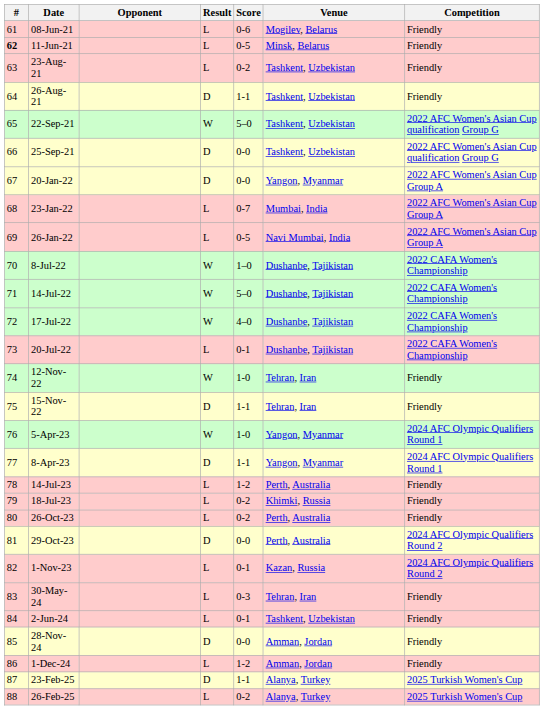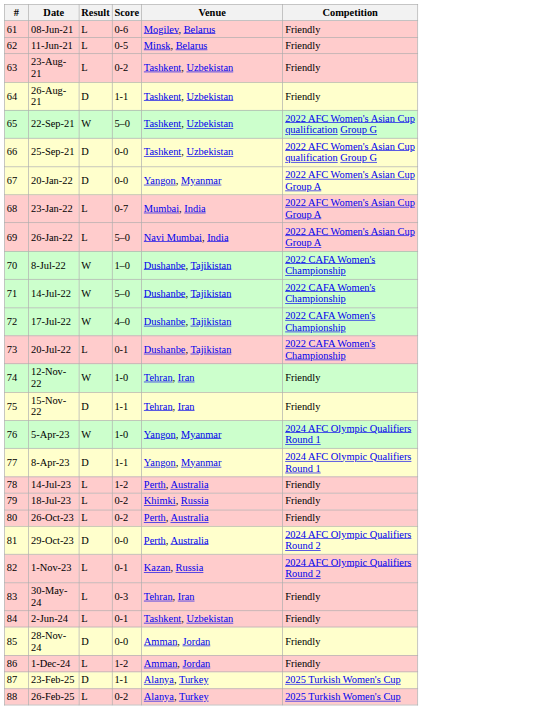- column: Opponent
11-Jun-21 | #: bold -> normal
26-Jan-22 | Score: 0-5 -> 5–0
